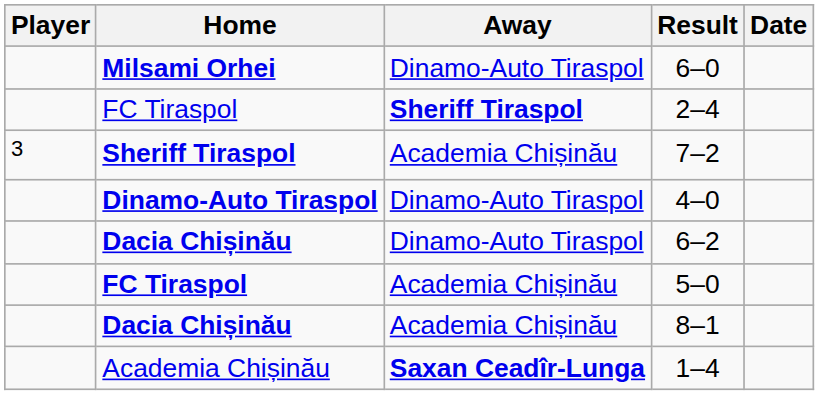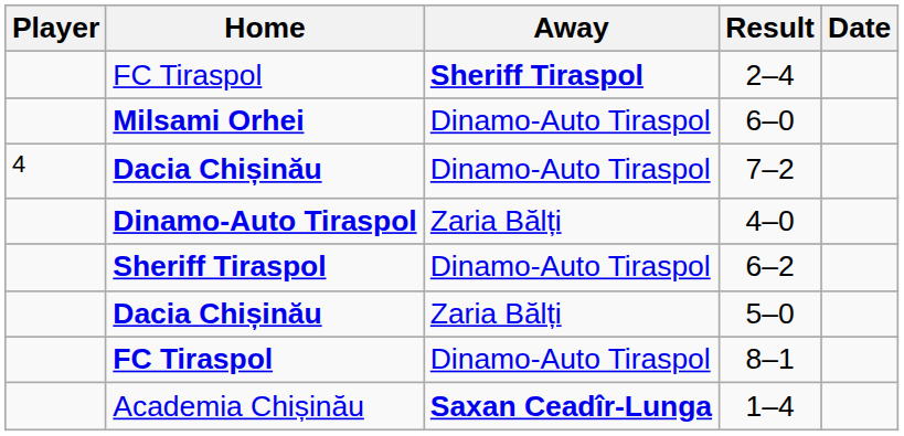rows swapped: 6–0 <-> 2–4
7–2 | Player: 3 -> 4
7–2 | Home: Sheriff Tiraspol -> Dacia Chișinău
7–2 | Away: Academia Chișinău -> Dinamo-Auto Tiraspol
4–0 | Away: Dinamo-Auto Tiraspol -> Zaria Bălți
6–2 | Home: Dacia Chișinău -> Sheriff Tiraspol
5–0 | Home: FC Tiraspol -> Dacia Chișinău
5–0 | Away: Academia Chișinău -> Zaria Bălți
8–1 | Home: Dacia Chișinău -> FC Tiraspol
8–1 | Away: Academia Chișinău -> Dinamo-Auto Tiraspol
